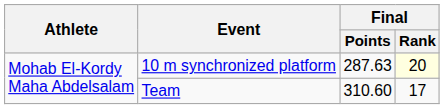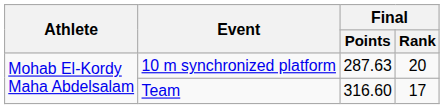10 m synchronized platform | Final / Rank: lightyellow background -> no background
Team | Final / Points: 310.60 -> 316.60
